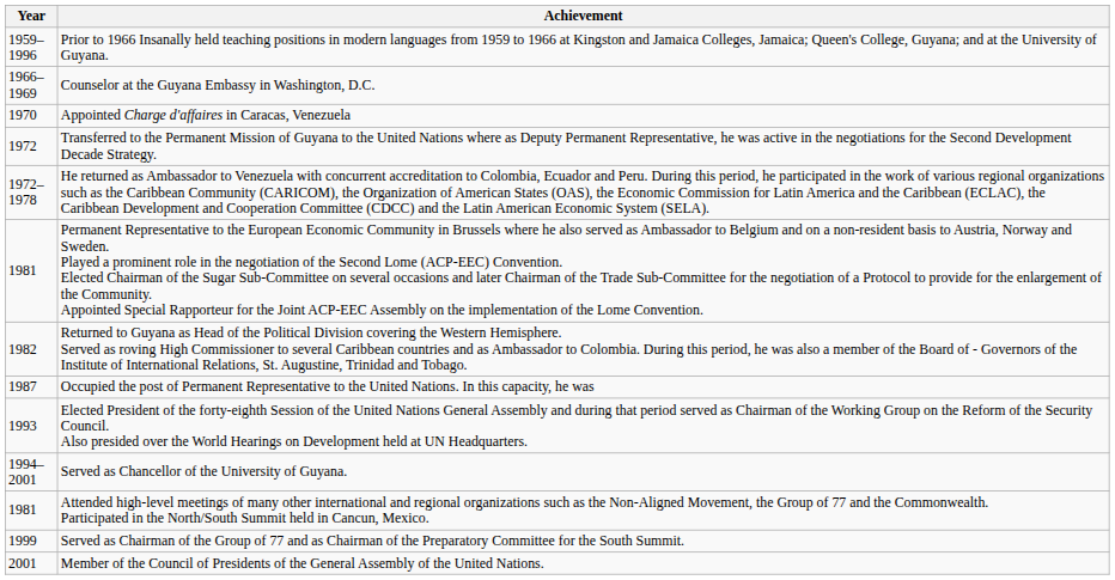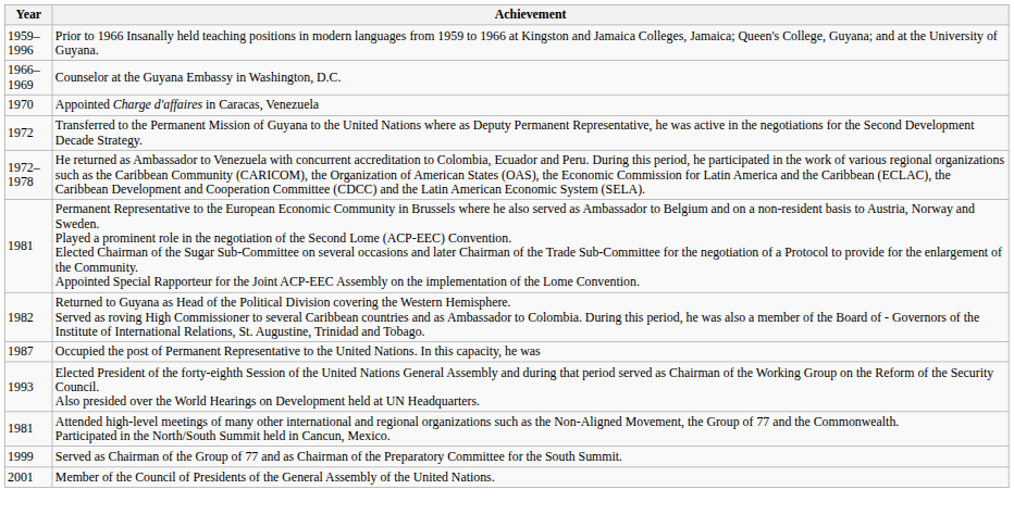- row: 1994–2001 | Served as Chancellor of the University of Guyana.
